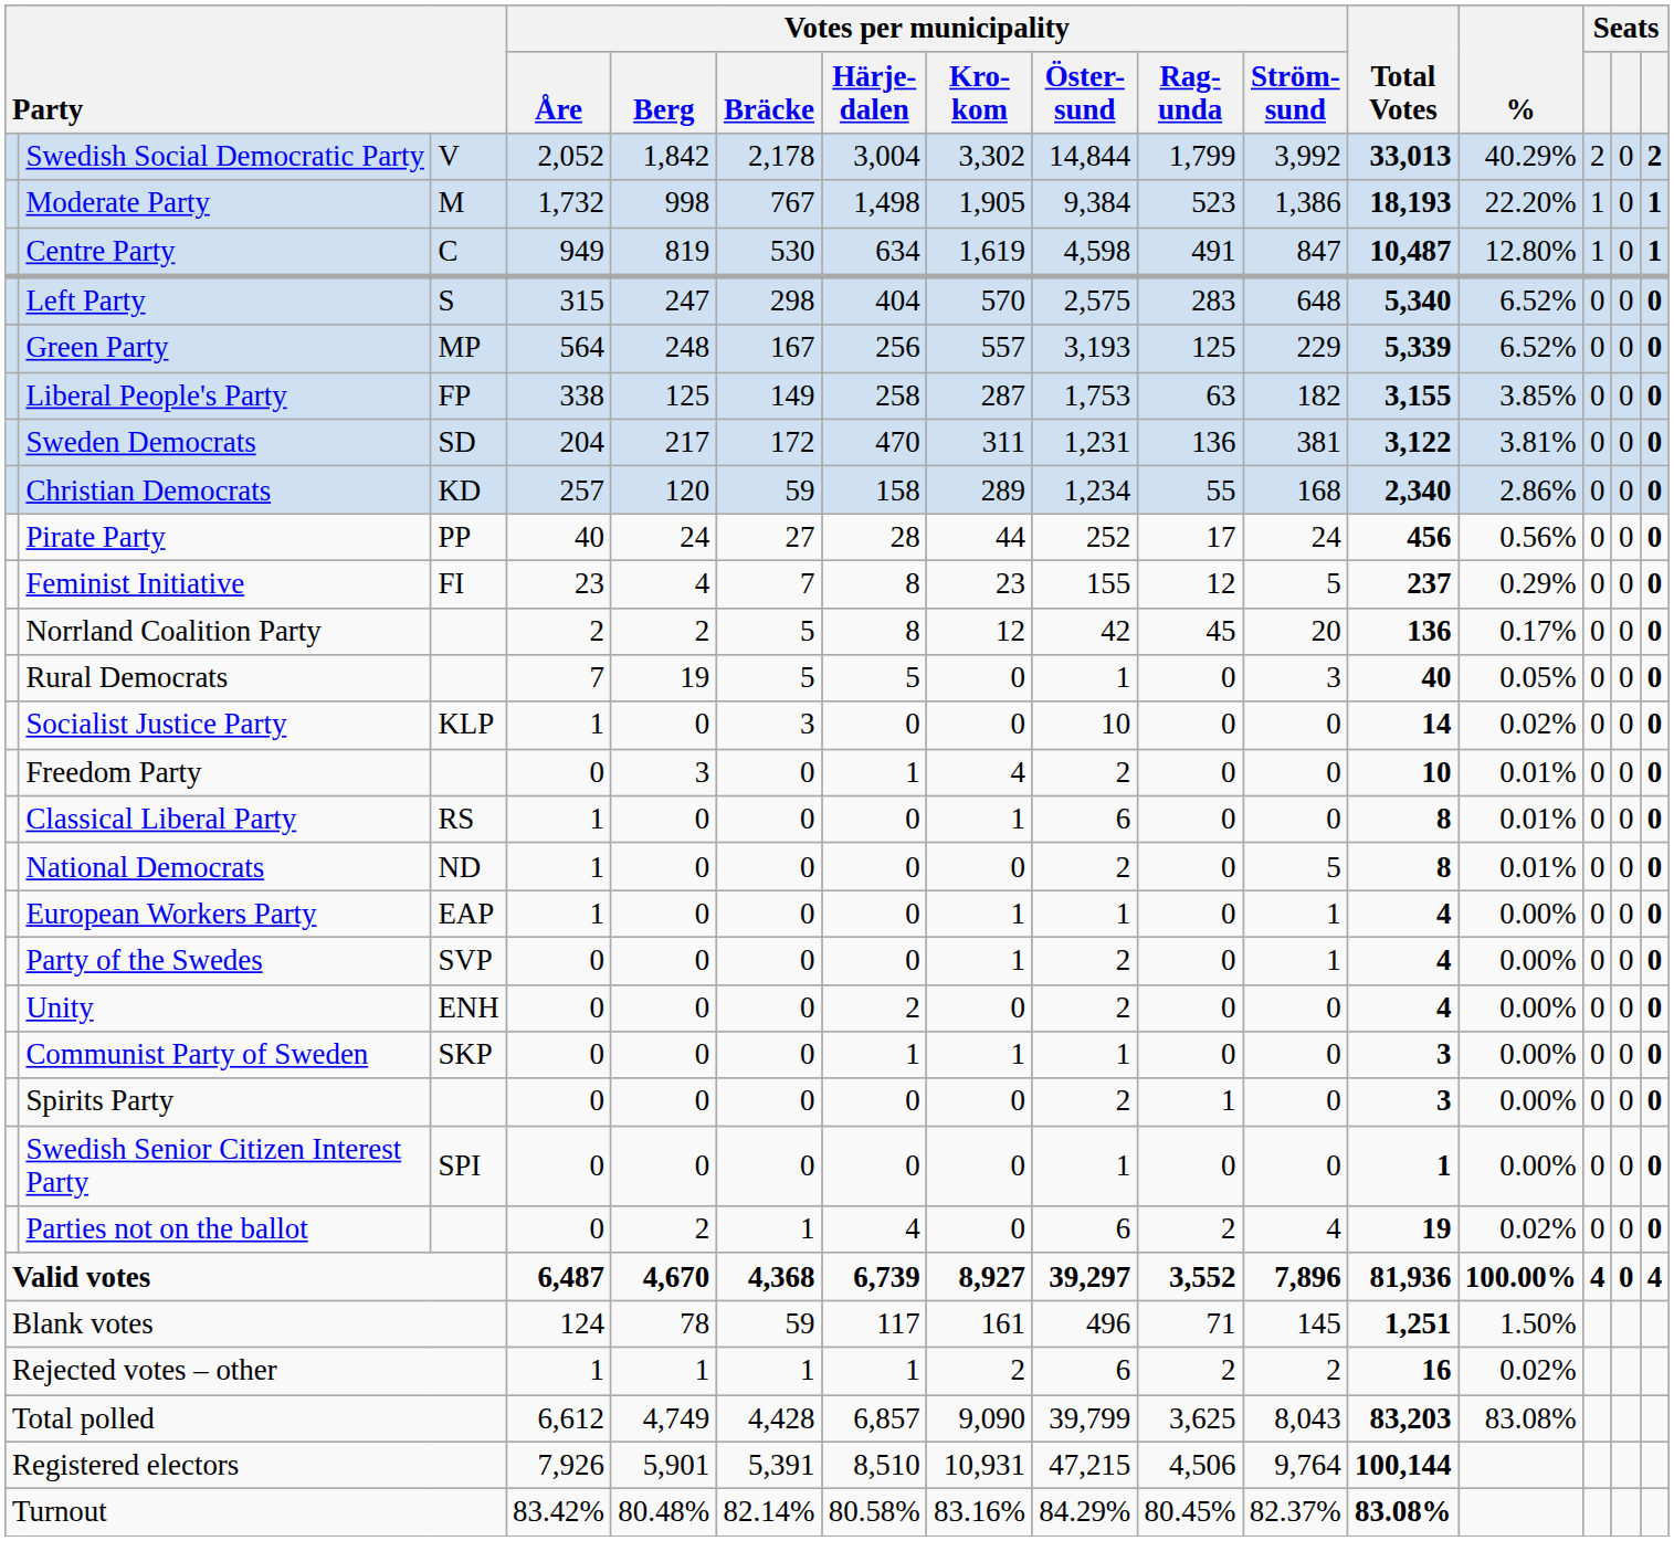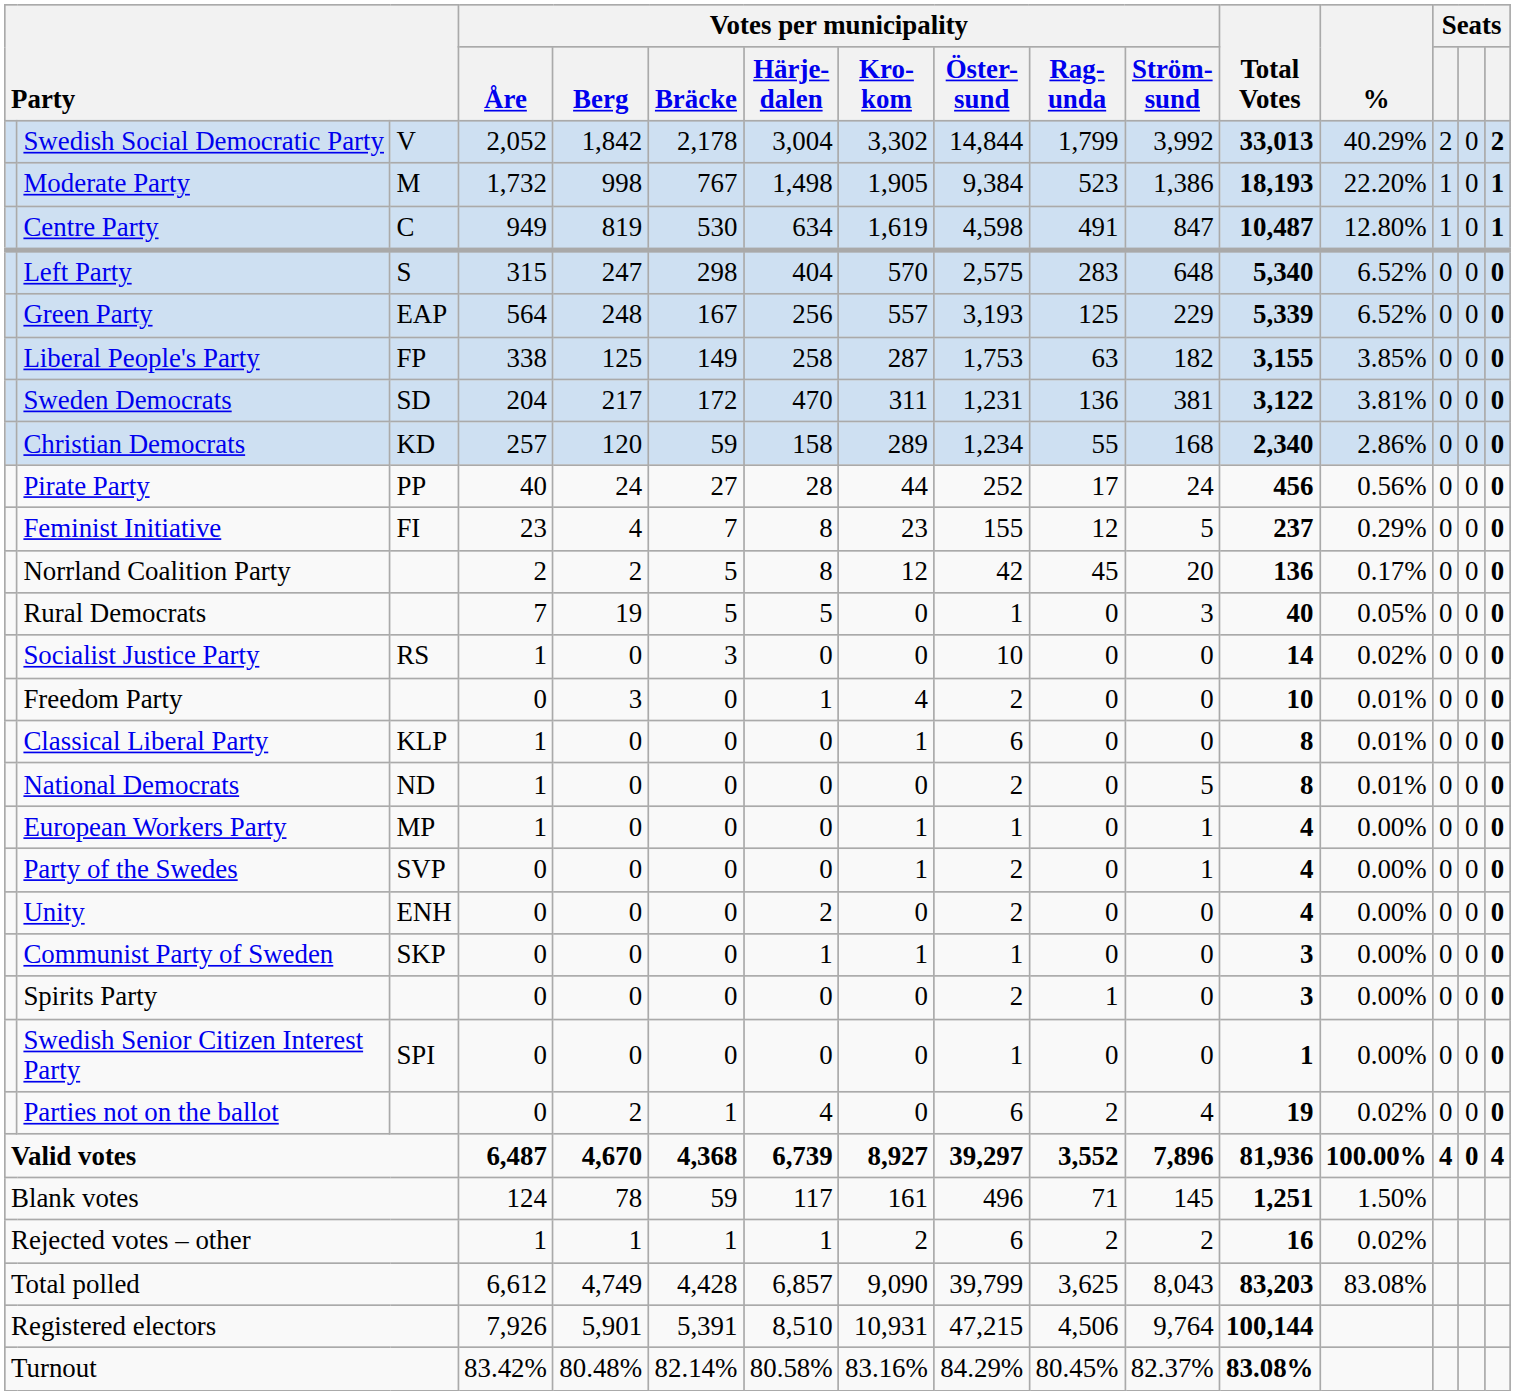Green Party | column 3: MP -> EAP
Socialist Justice Party | column 3: KLP -> RS
Classical Liberal Party | column 3: RS -> KLP
European Workers Party | column 3: EAP -> MP
